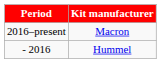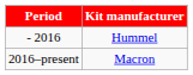rows swapped: - 2016 <-> 2016–present
